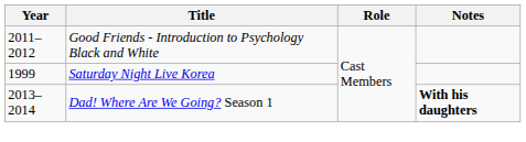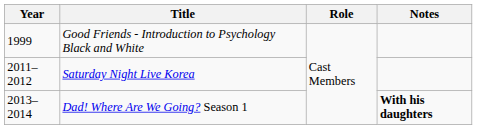Good Friends - Introduction to Psychology Black and White | Year: 2011–2012 -> 1999
Saturday Night Live Korea | Year: 1999 -> 2011–2012
